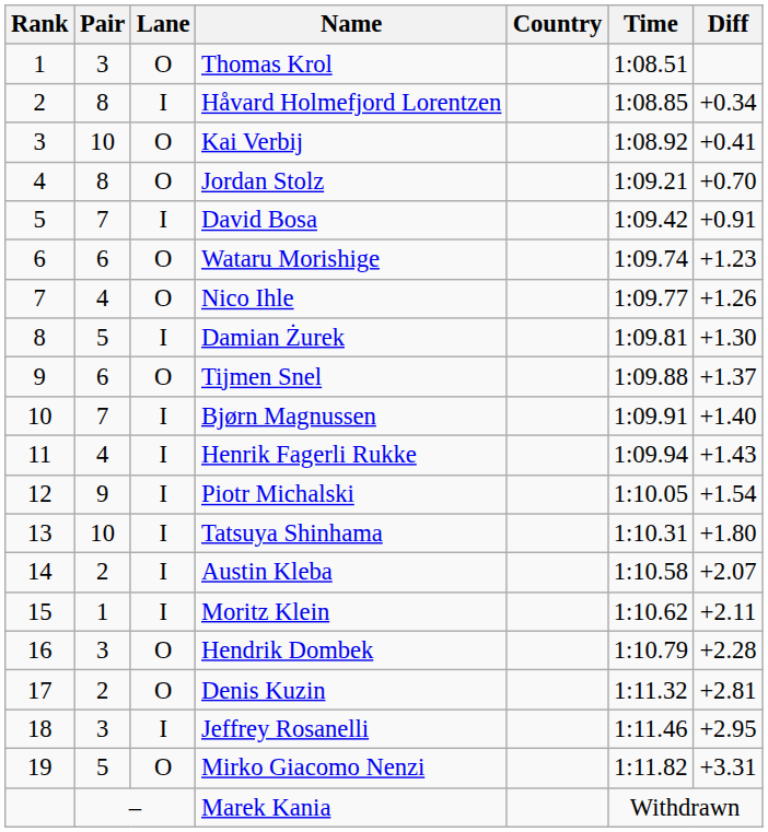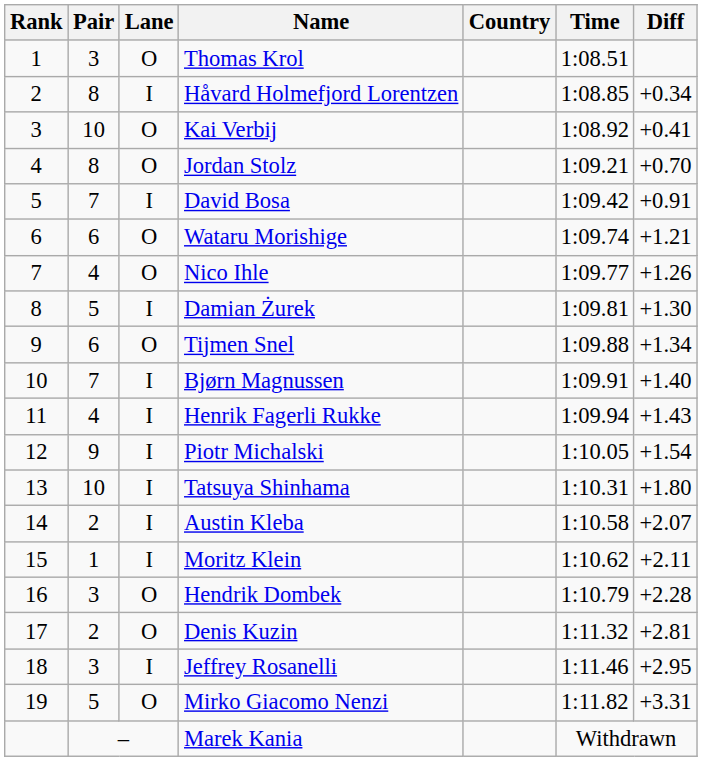Wataru Morishige | Diff: +1.23 -> +1.21
Tijmen Snel | Diff: +1.37 -> +1.34
